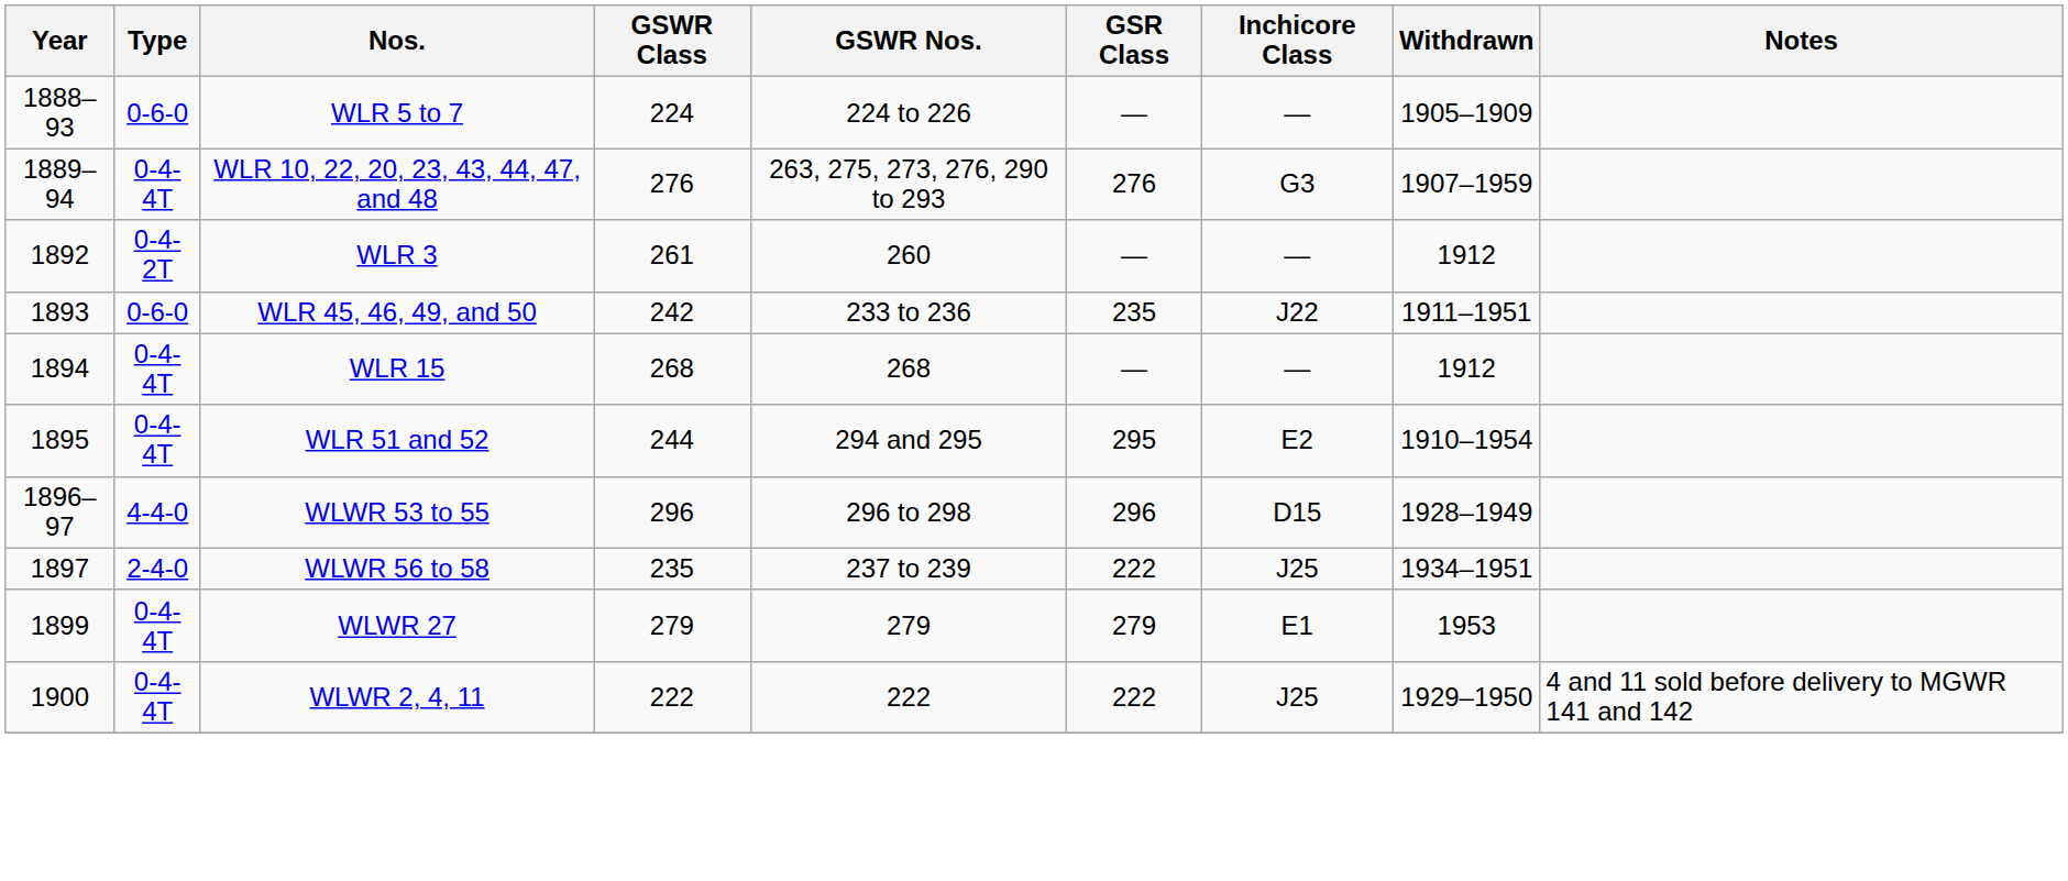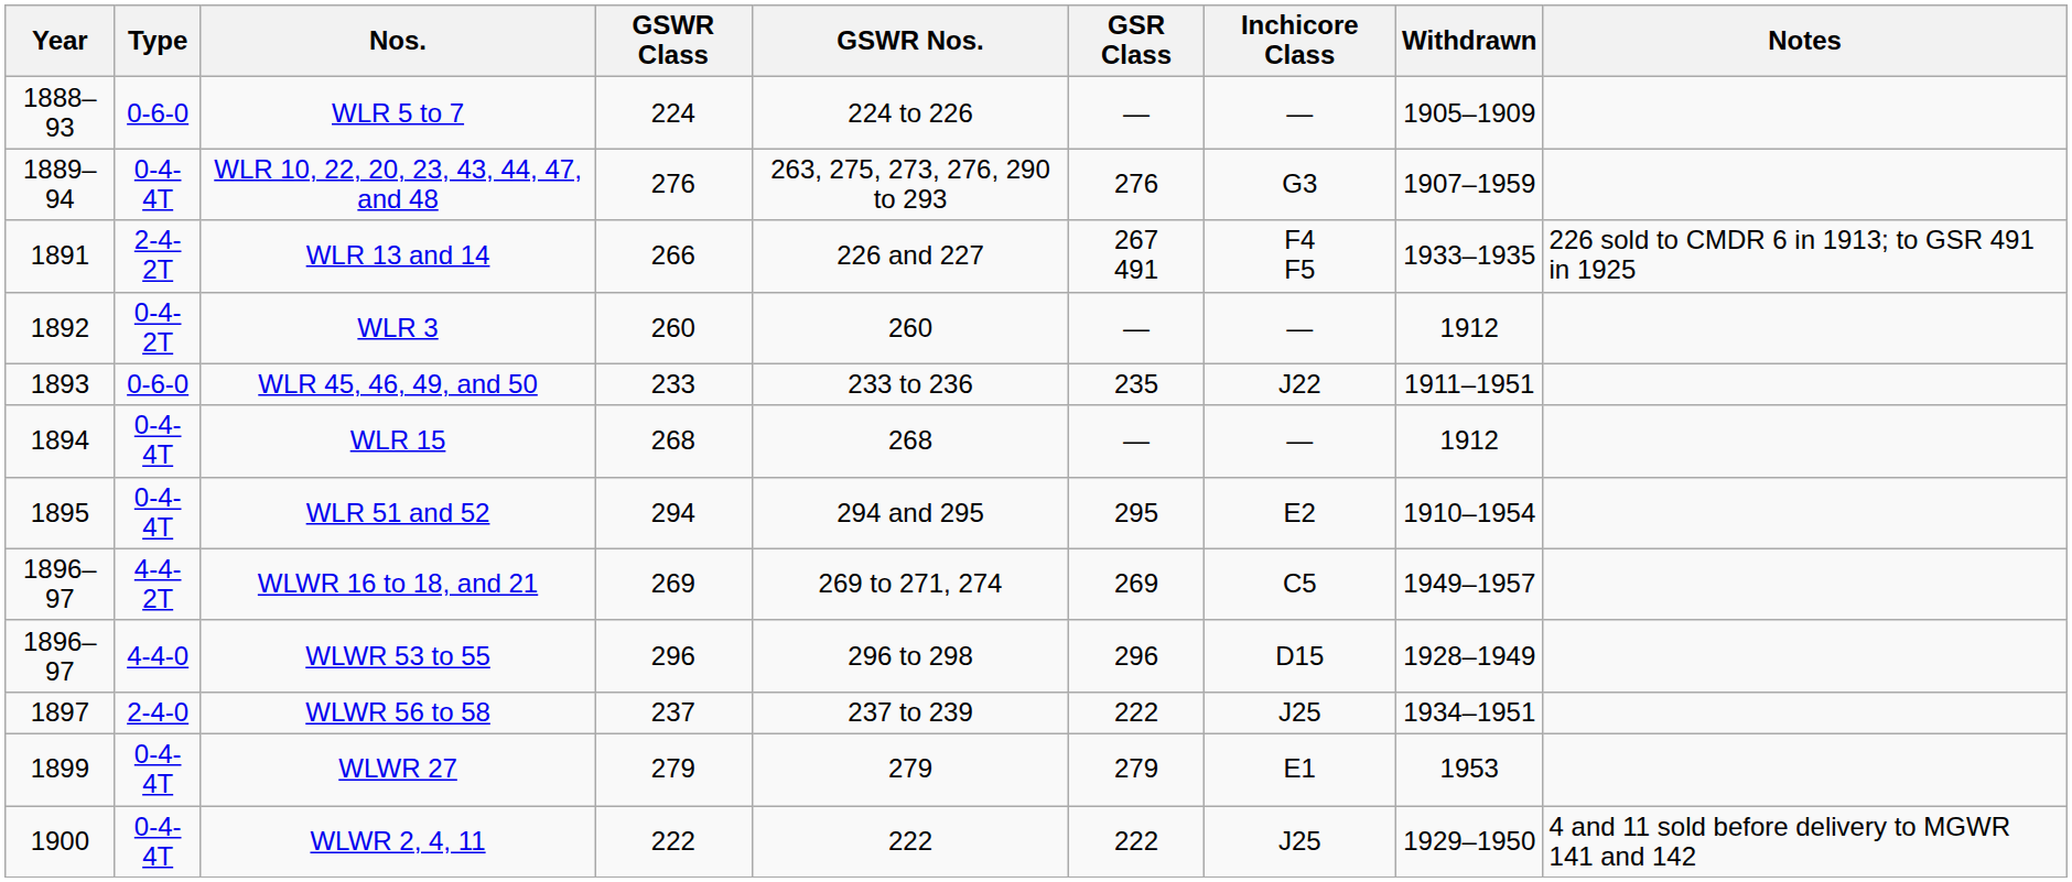+ row: 1891 | 2-4-2T | WLR 13 and 14 | 266 | 226 and 227 | 267 491 | F4 F5 | 1933–1935 | 226 sold to CMDR 6 in 1913; to GSR 491 in 1925
WLR 3 | GSWR Class: 261 -> 260
WLR 45, 46, 49, and 50 | GSWR Class: 242 -> 233
WLR 51 and 52 | GSWR Class: 244 -> 294
+ row: 1896–97 | 4-4-2T | WLWR 16 to 18, and 21 | 269 | 269 to 271, 274 | 269 | C5 | 1949–1957
WLWR 56 to 58 | GSWR Class: 235 -> 237
